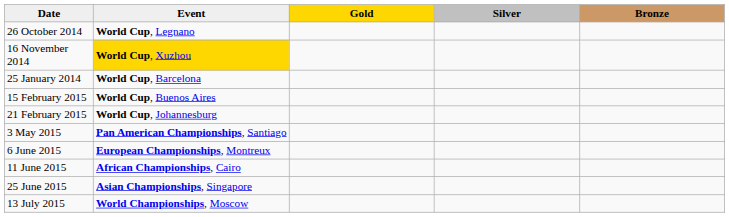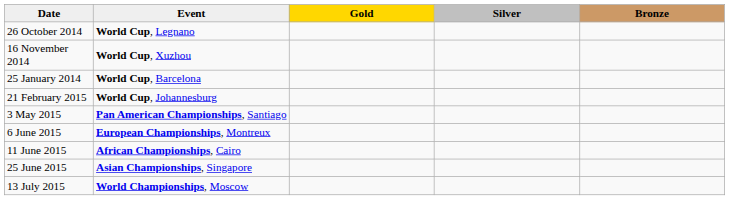16 November 2014 | Event: gold background -> no background
- row: 15 February 2015 | World Cup, Buenos Aires
